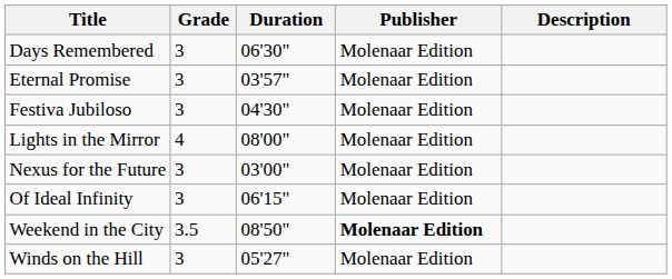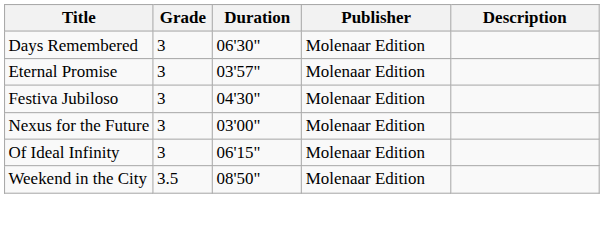- row: Lights in the Mirror | 4 | 08'00" | Molenaar Edition
Weekend in the City | Publisher: bold -> normal
- row: Winds on the Hill | 3 | 05'27" | Molenaar Edition
